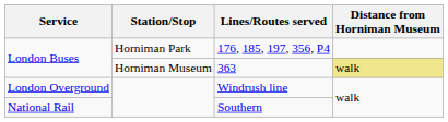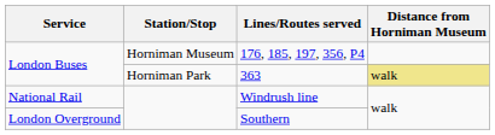176, 185, 197, 356, P4 | Station/Stop: Horniman Park -> Horniman Museum
363 | Station/Stop: Horniman Museum -> Horniman Park
Windrush line | Service: London Overground -> National Rail
Southern | Service: National Rail -> London Overground
